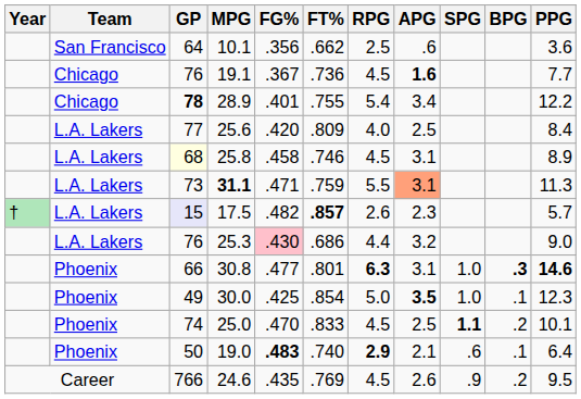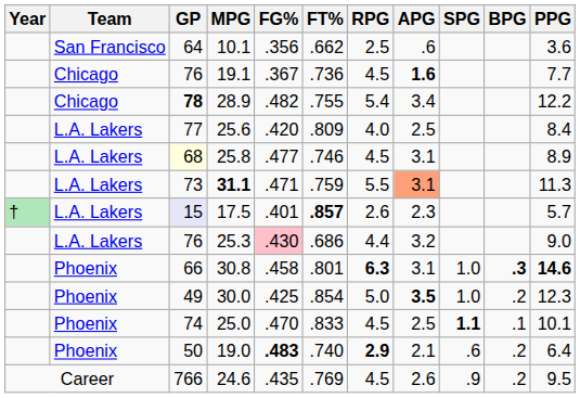28.9 | FG%: .401 -> .482
25.8 | FG%: .458 -> .477
17.5 | FG%: .482 -> .401
30.8 | FG%: .477 -> .458
30.0 | BPG: .1 -> .2
25.0 | BPG: .2 -> .1
19.0 | BPG: .1 -> .2
